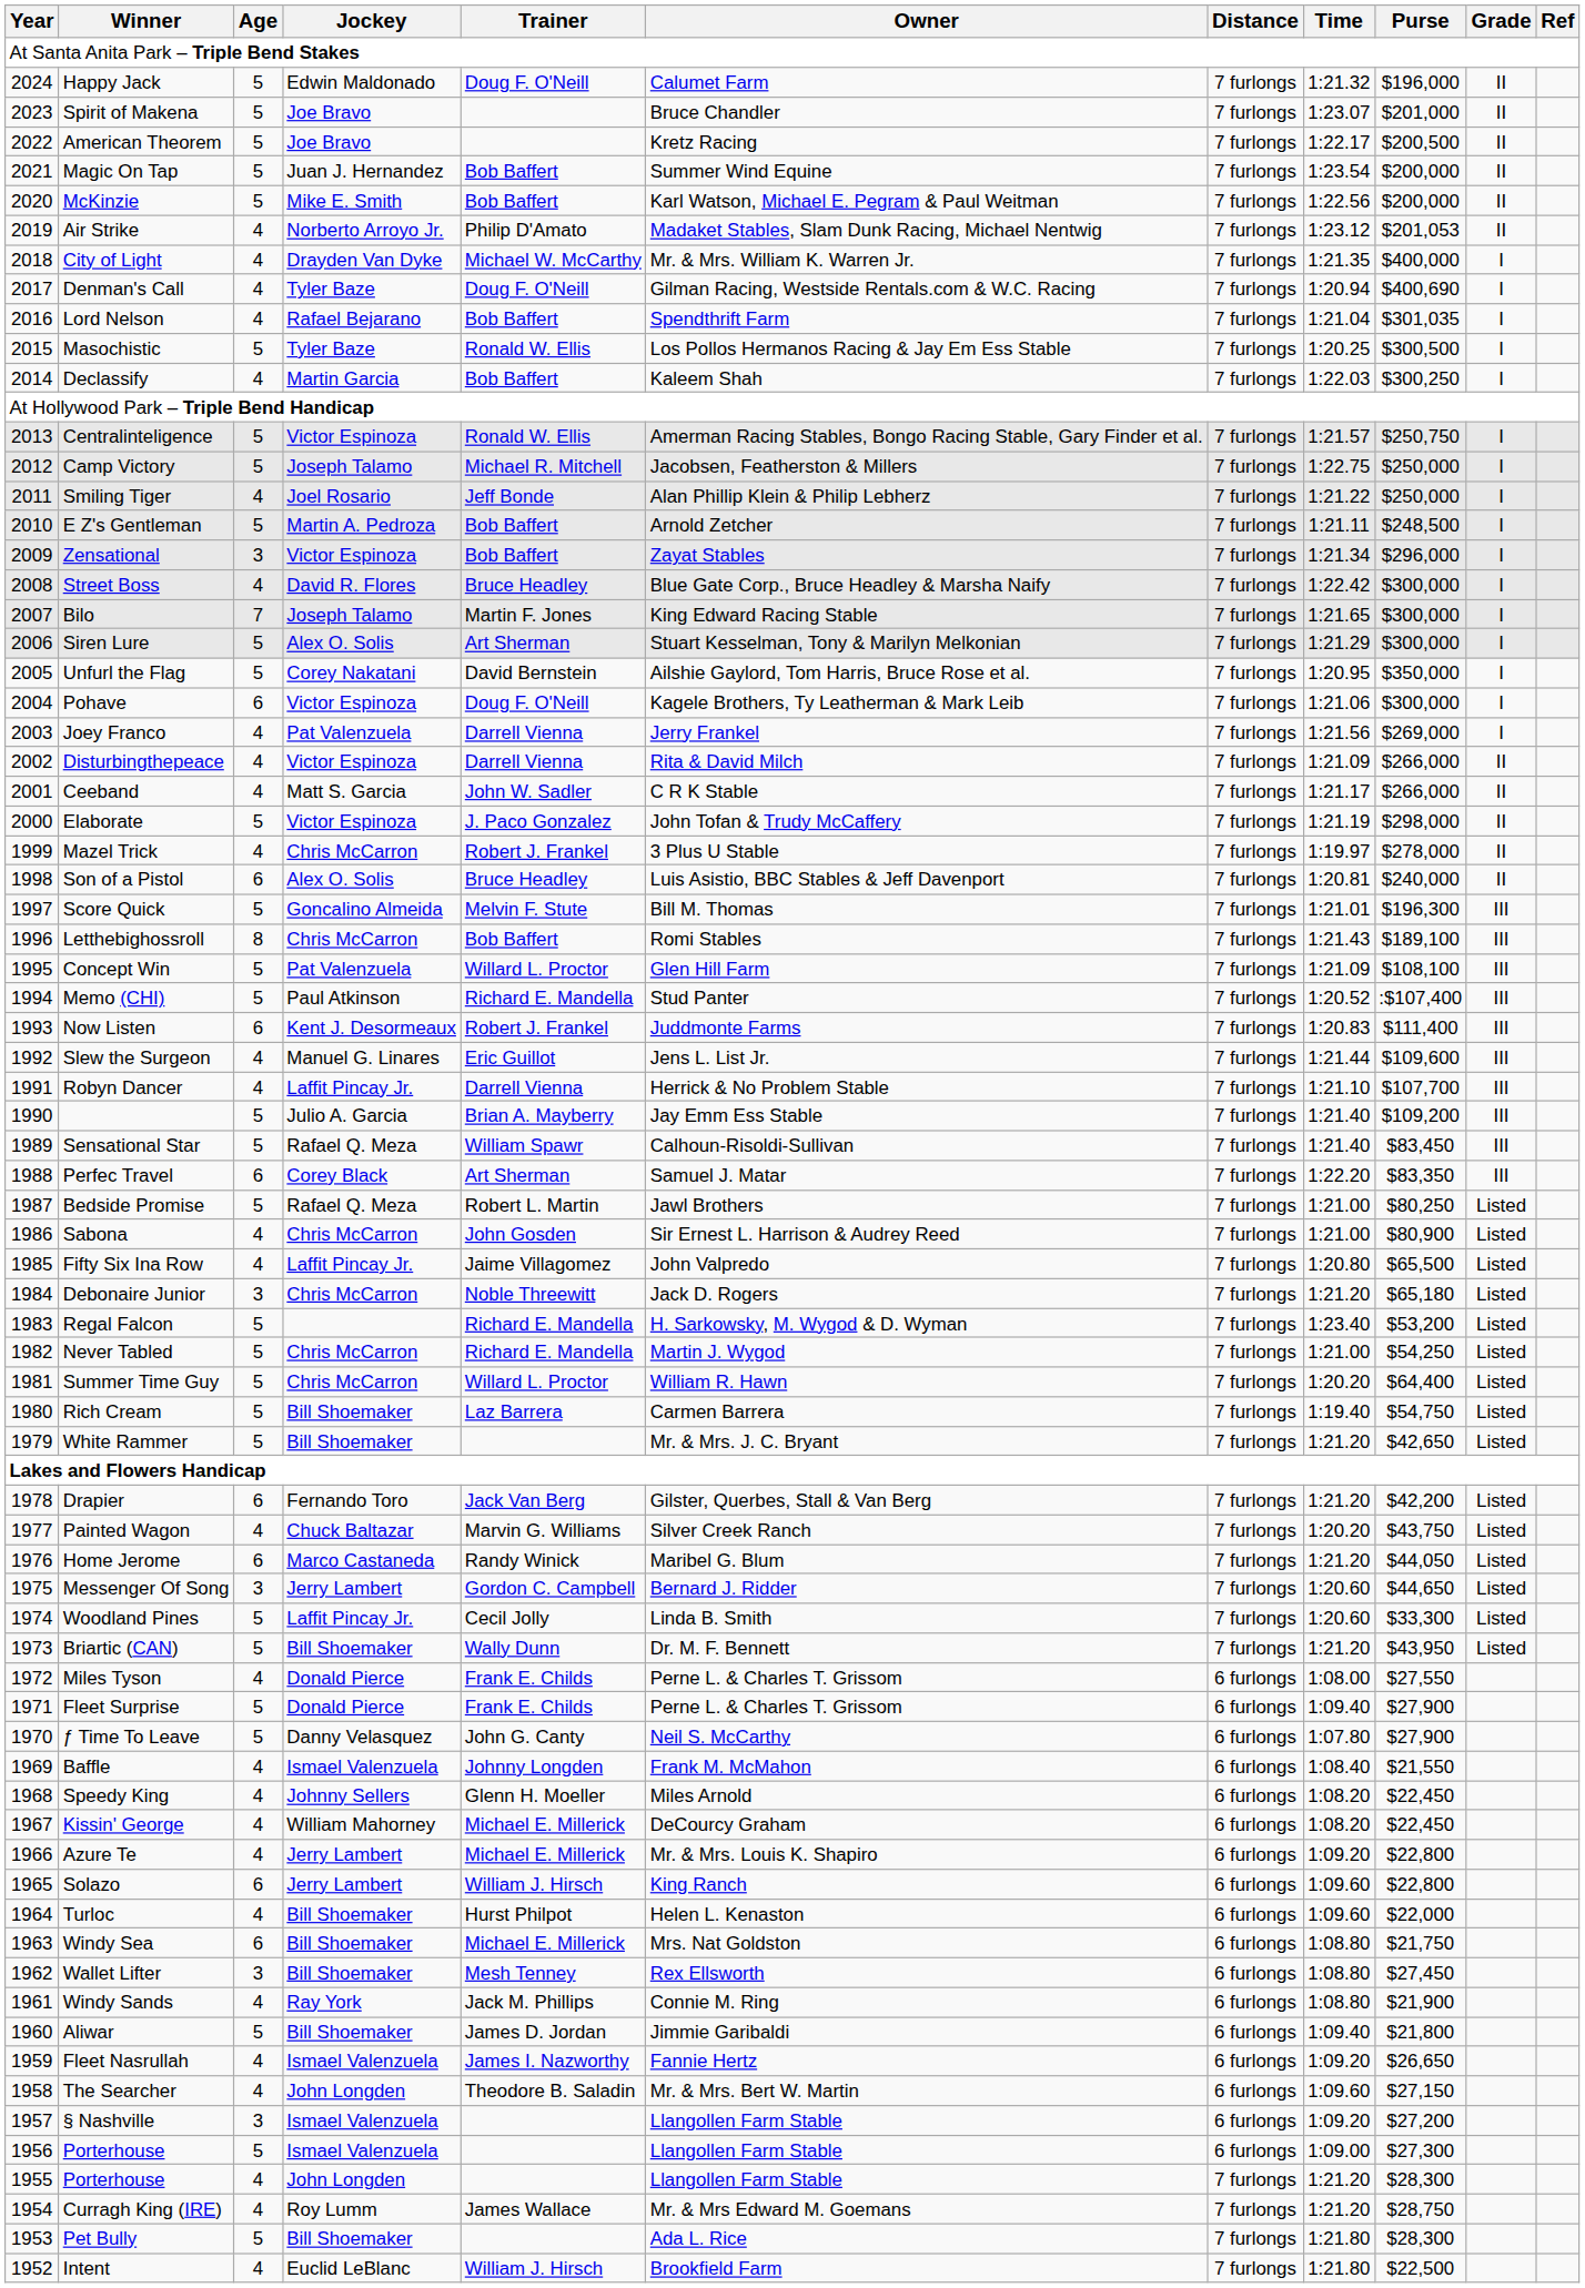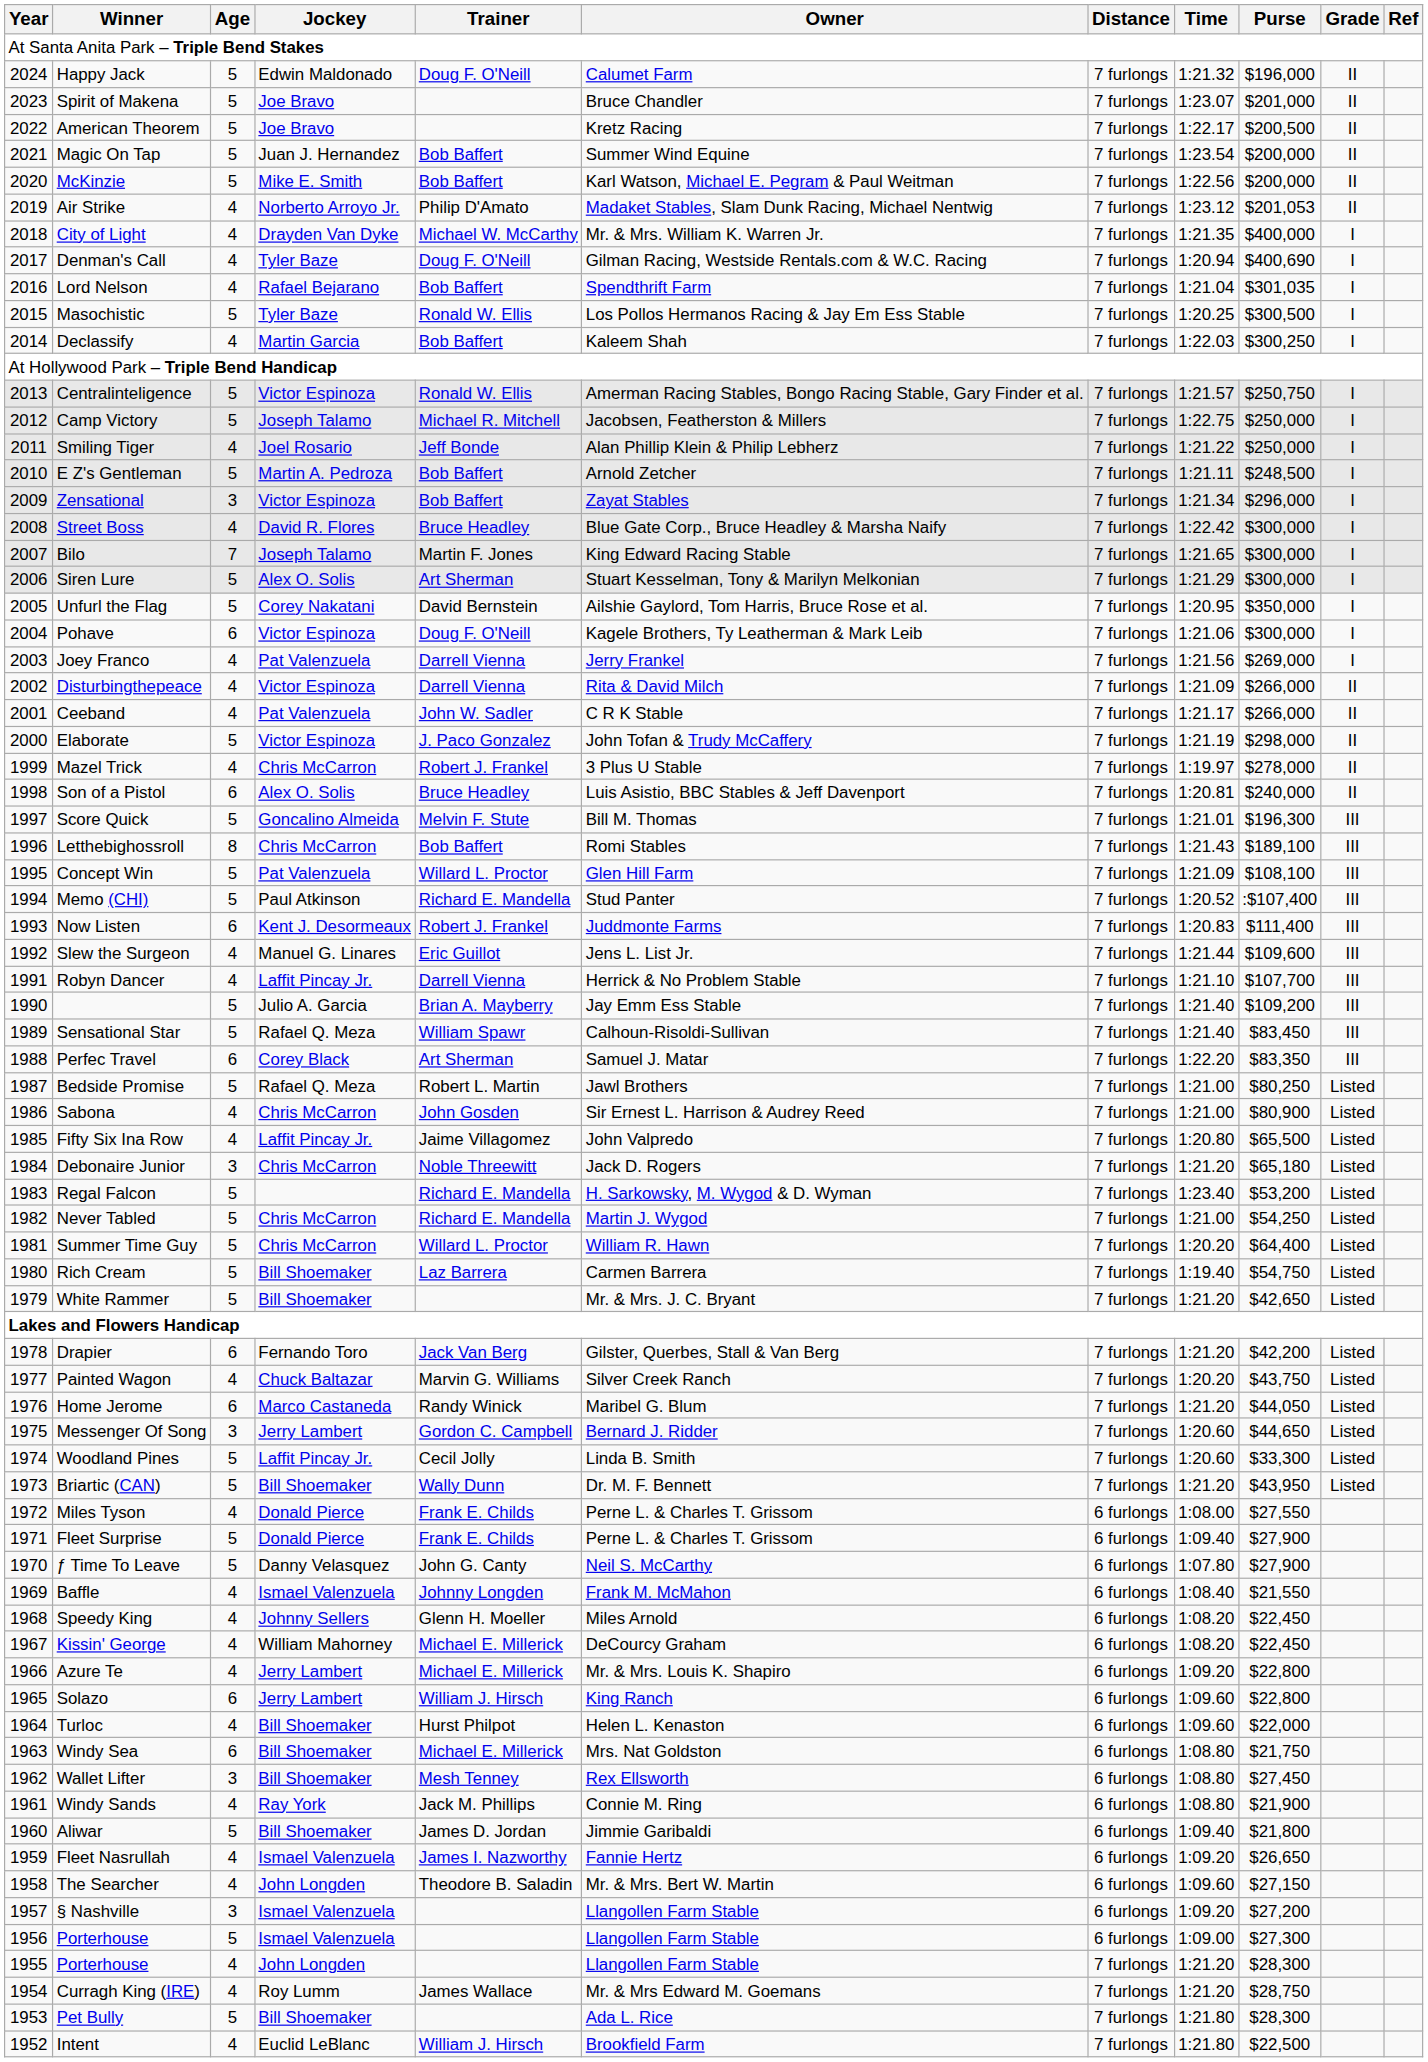Ceeband | Jockey: Matt S. Garcia -> Pat Valenzuela
